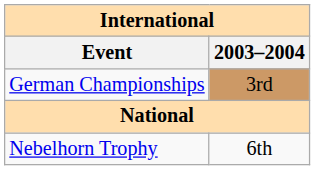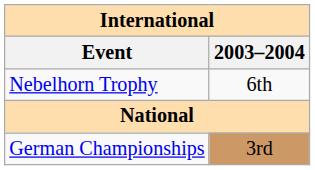rows swapped: Nebelhorn Trophy <-> German Championships
